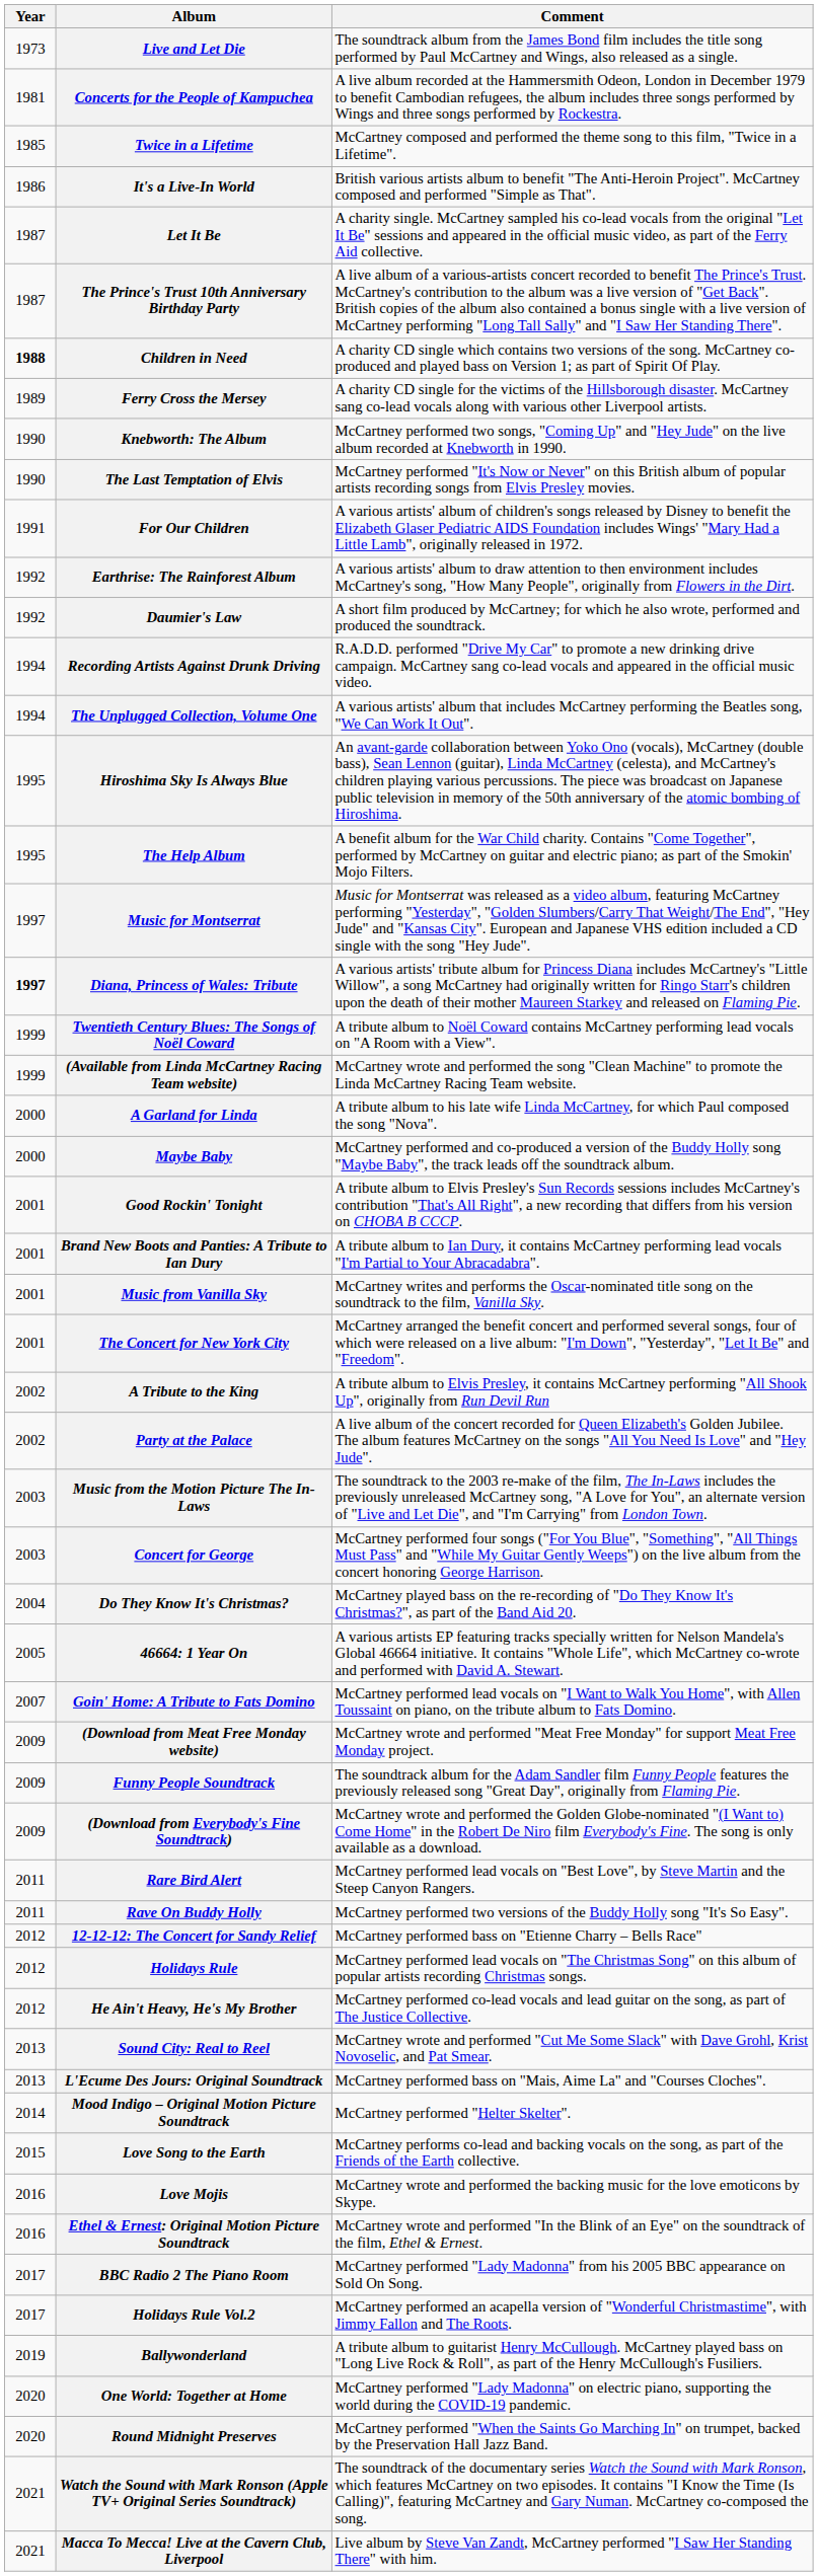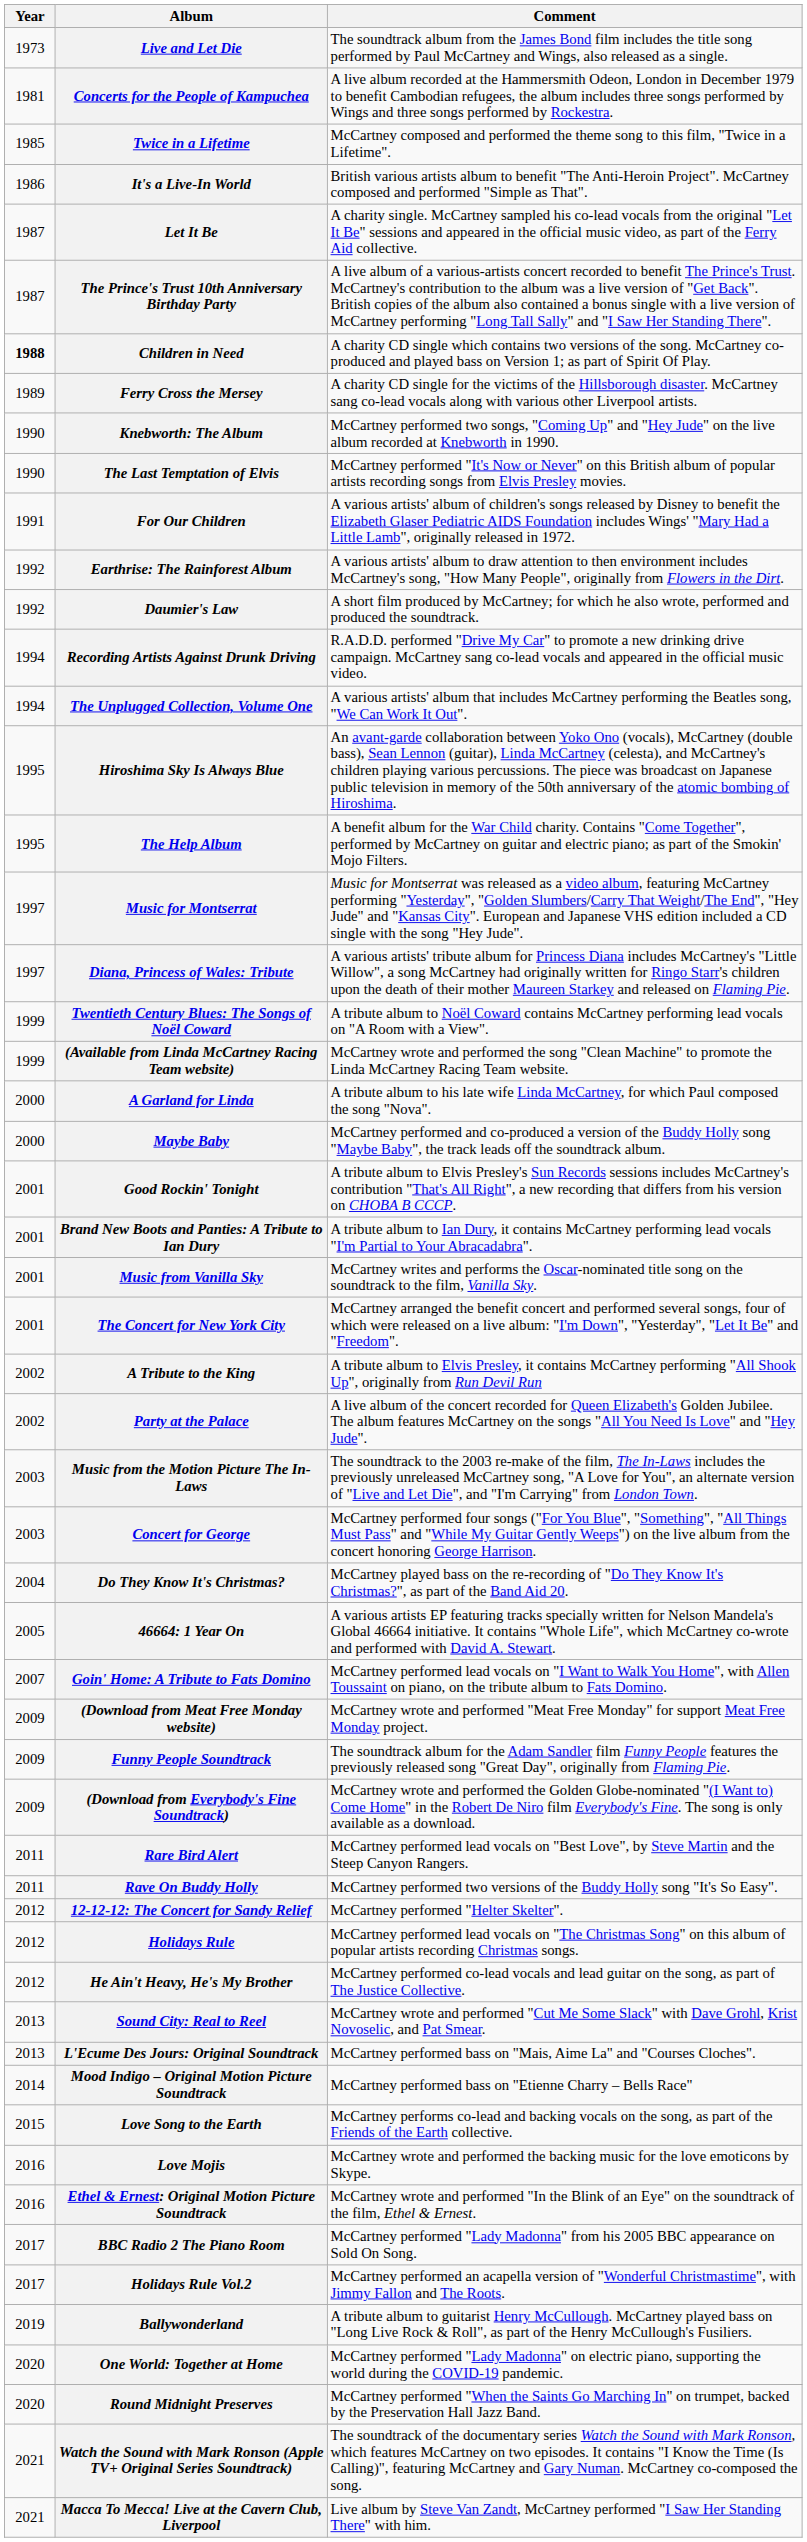Diana, Princess of Wales: Tribute | Year: bold -> normal
12-12-12: The Concert for Sandy Relief | Comment: McCartney performed bass on "Etienne Charry – Bells Race" -> McCartney performed "Helter Skelter".
Mood Indigo – Original Motion Picture Soundtrack | Comment: McCartney performed "Helter Skelter". -> McCartney performed bass on "Etienne Charry – Bells Race"
